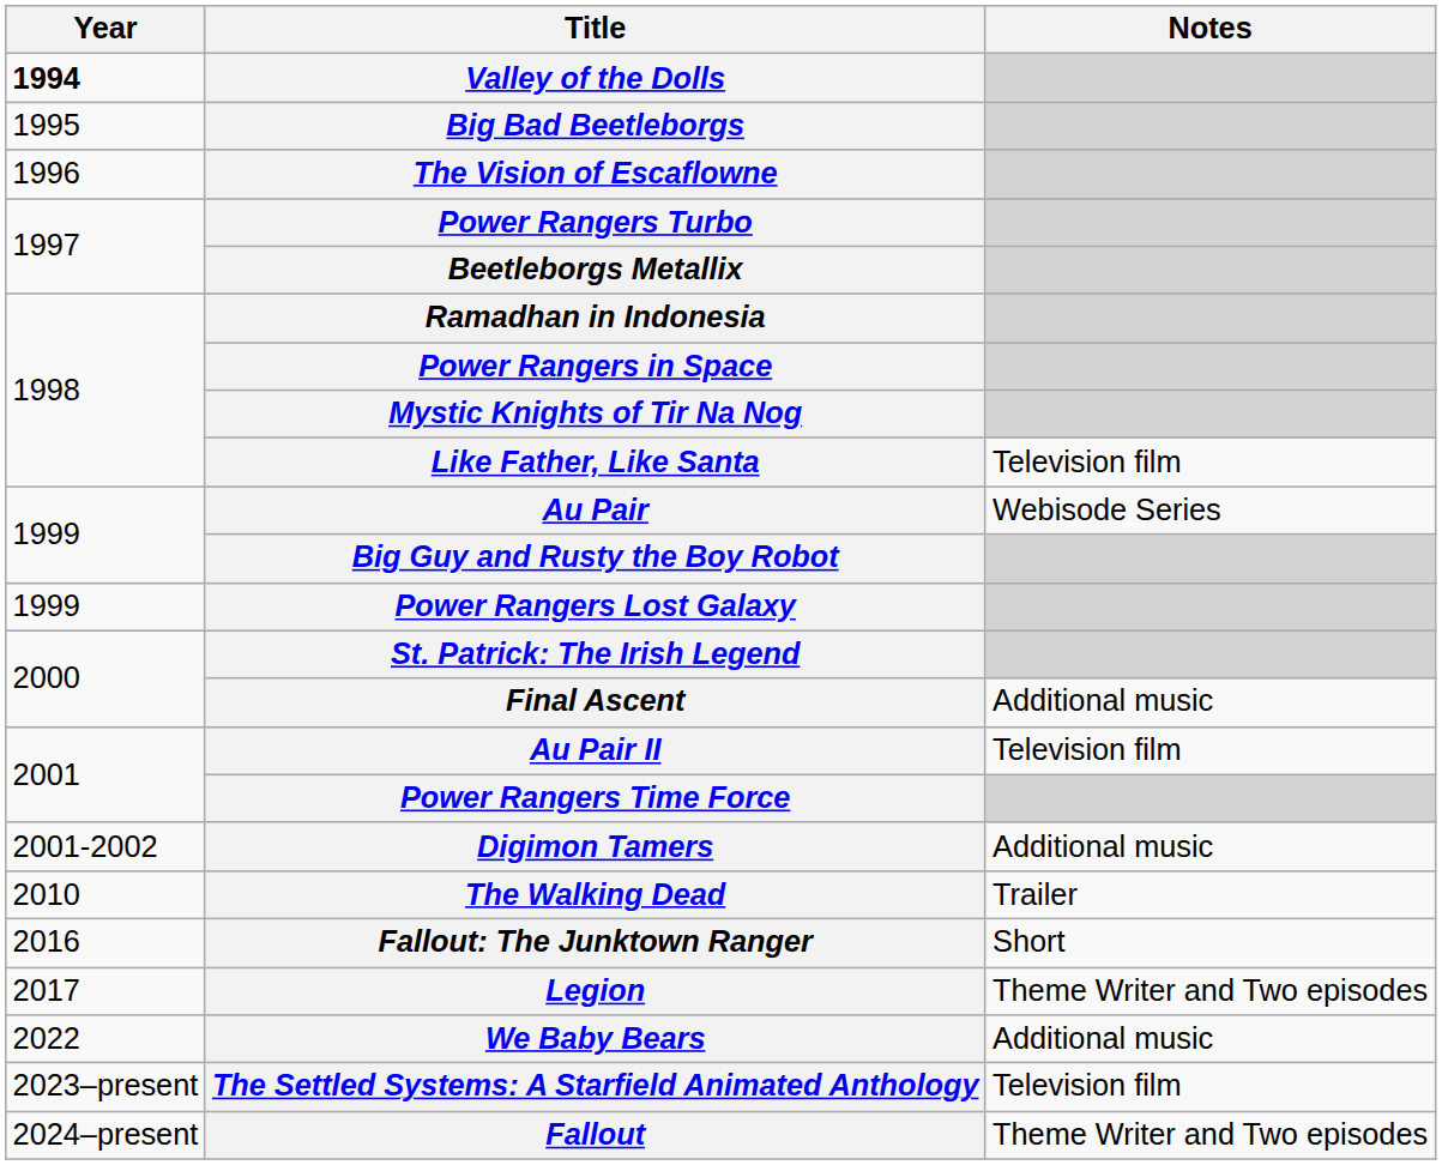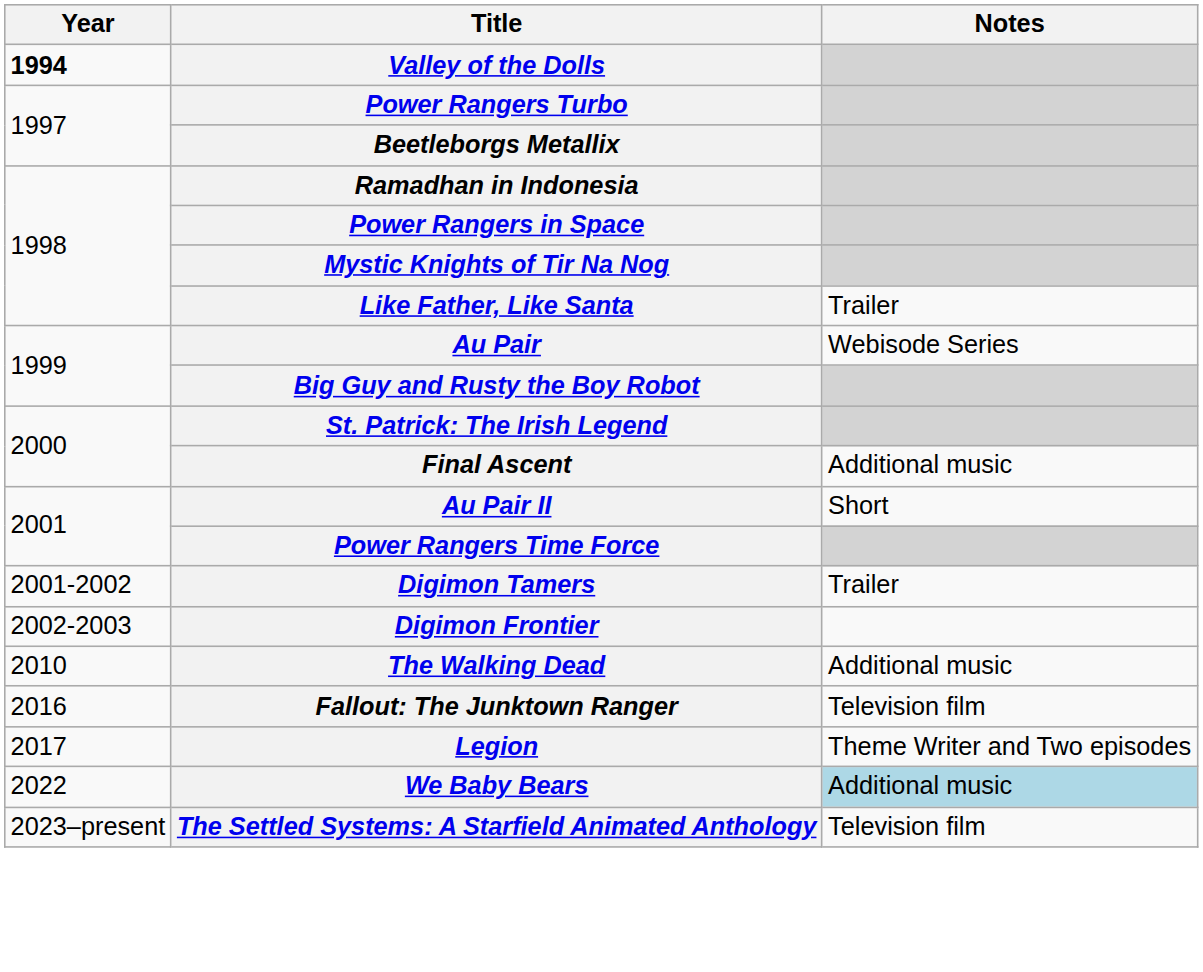- row: 1995 | Big Bad Beetleborgs
- row: 1996 | The Vision of Escaflowne
Like Father, Like Santa | Notes: Television film -> Trailer
- row: 1999 | Power Rangers Lost Galaxy
Au Pair II | Notes: Television film -> Short
Digimon Tamers | Notes: Additional music -> Trailer
+ row: 2002-2003 | Digimon Frontier
The Walking Dead | Notes: Trailer -> Additional music
Fallout: The Junktown Ranger | Notes: Short -> Television film
We Baby Bears | Notes: no background -> lightblue background
- row: 2024–present | Fallout | Theme Writer and Two episodes
